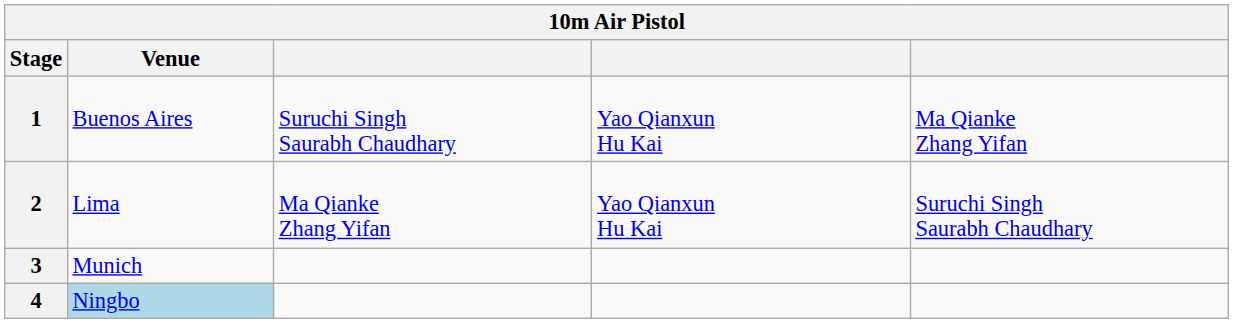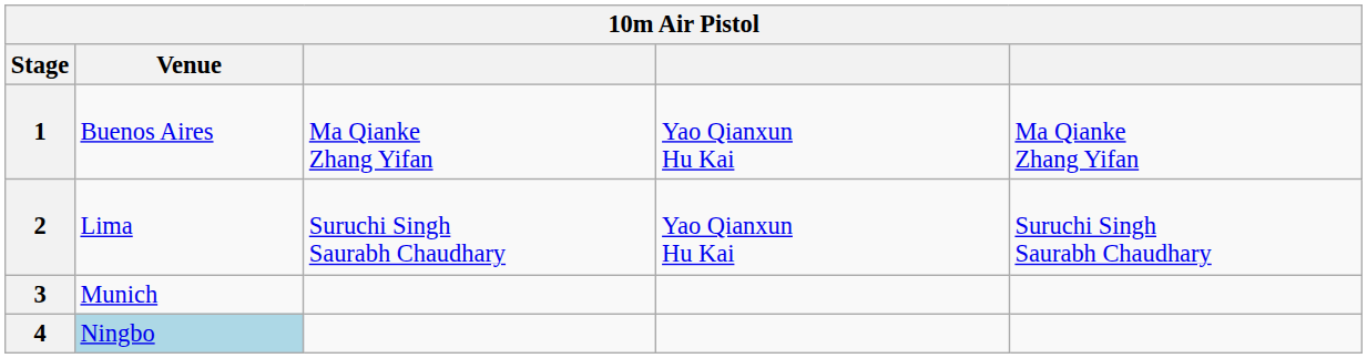1 | column 3: Suruchi Singh Saurabh Chaudhary -> Ma Qianke Zhang Yifan
2 | column 3: Ma Qianke Zhang Yifan -> Suruchi Singh Saurabh Chaudhary
